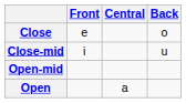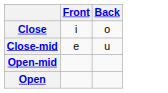- column: Central | a
Close | Front: e -> i
Close-mid | Front: i -> e
